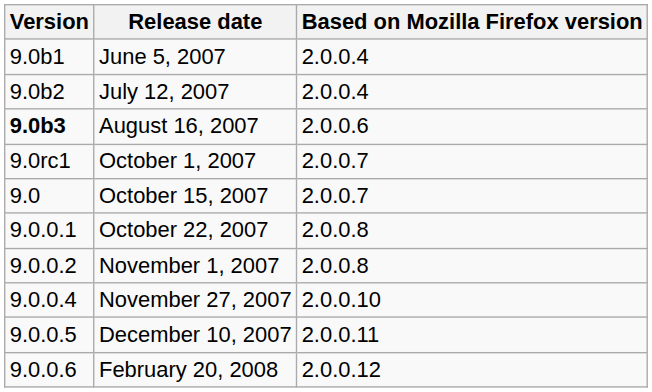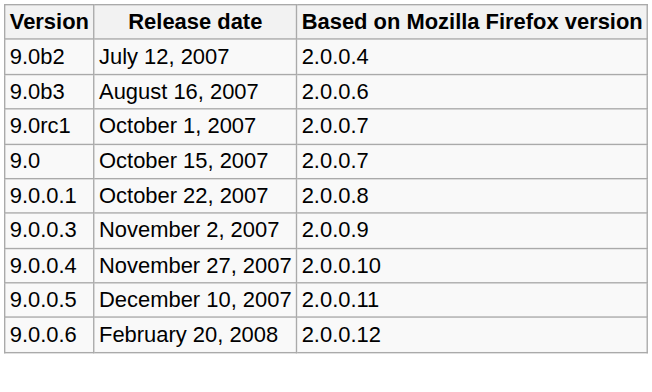- row: 9.0b1 | June 5, 2007 | 2.0.0.4
August 16, 2007 | Version: bold -> normal
- row: 9.0.0.2 | November 1, 2007 | 2.0.0.8
+ row: 9.0.0.3 | November 2, 2007 | 2.0.0.9
